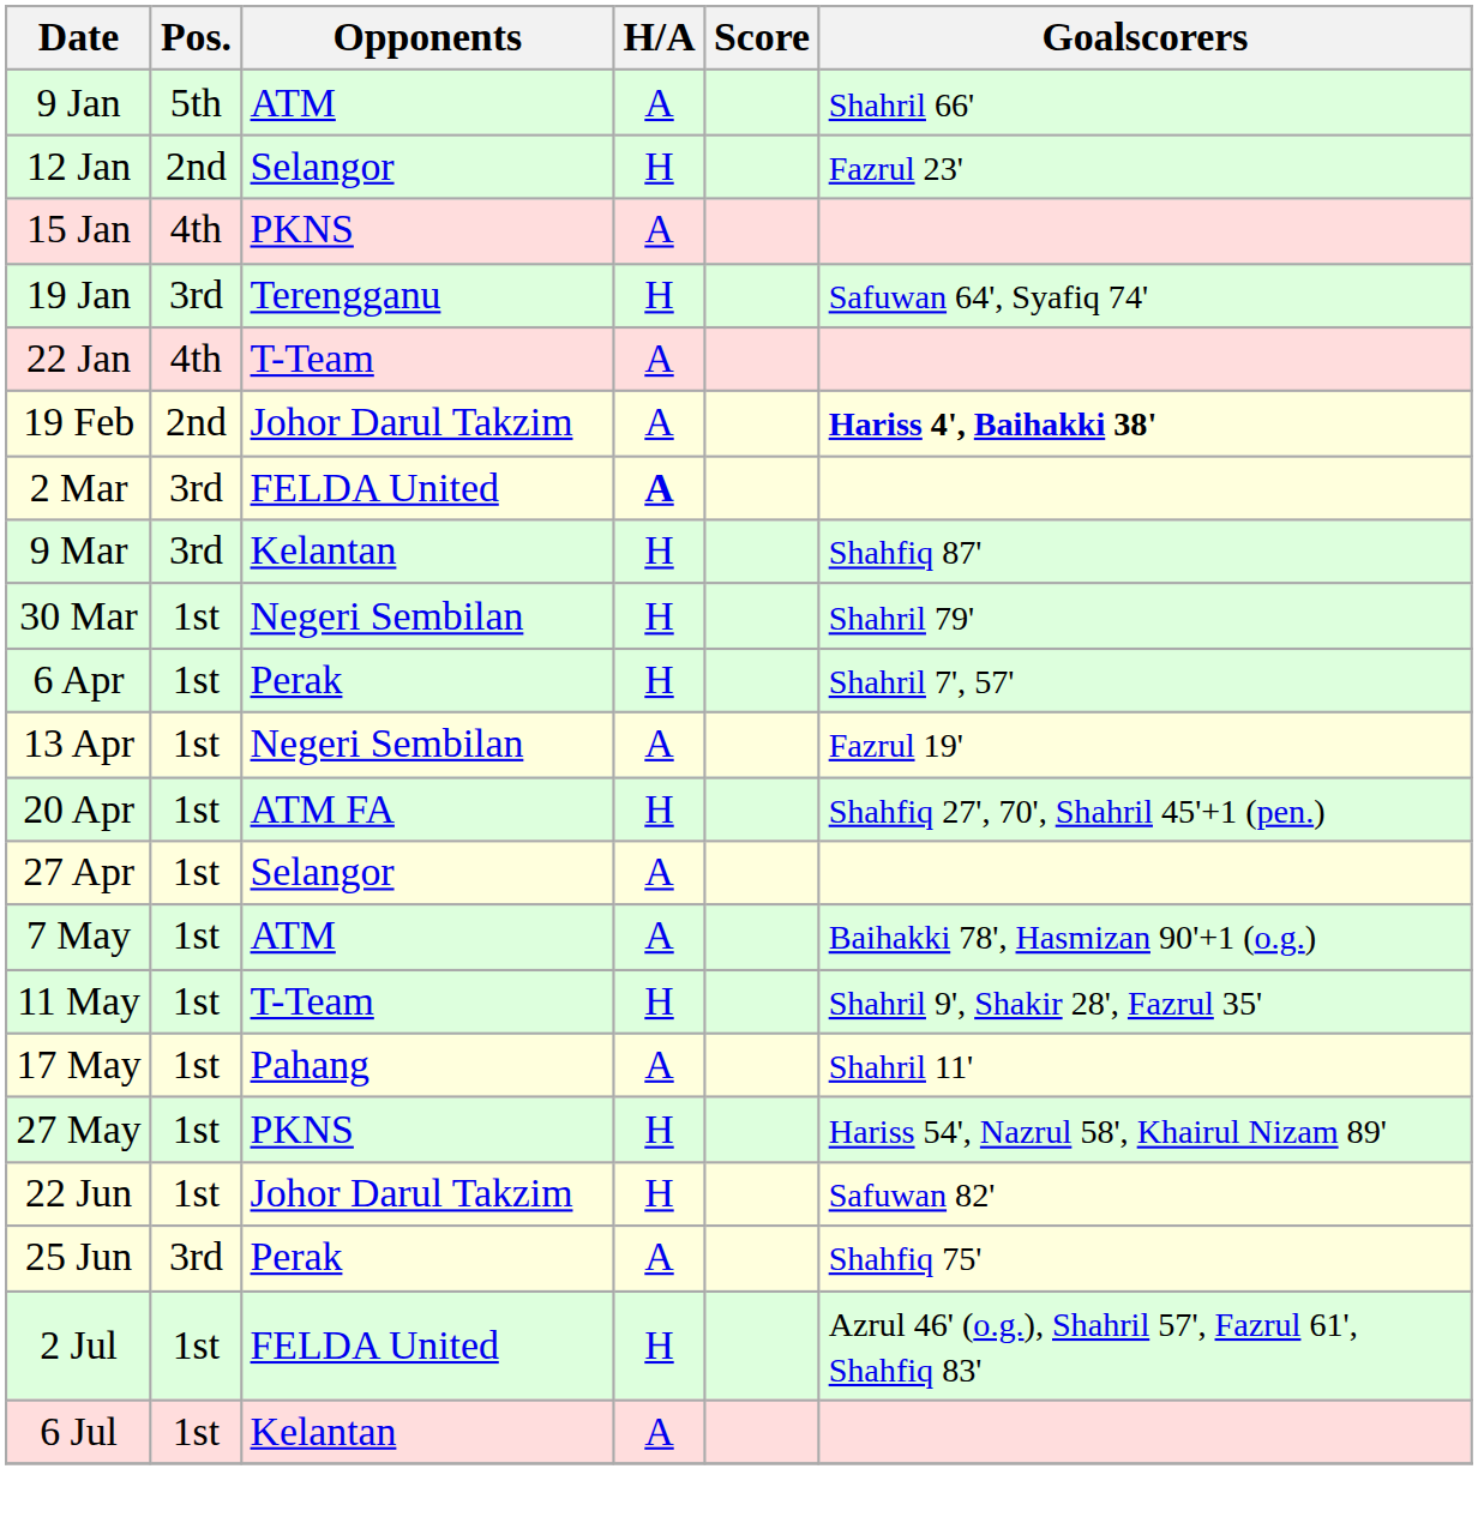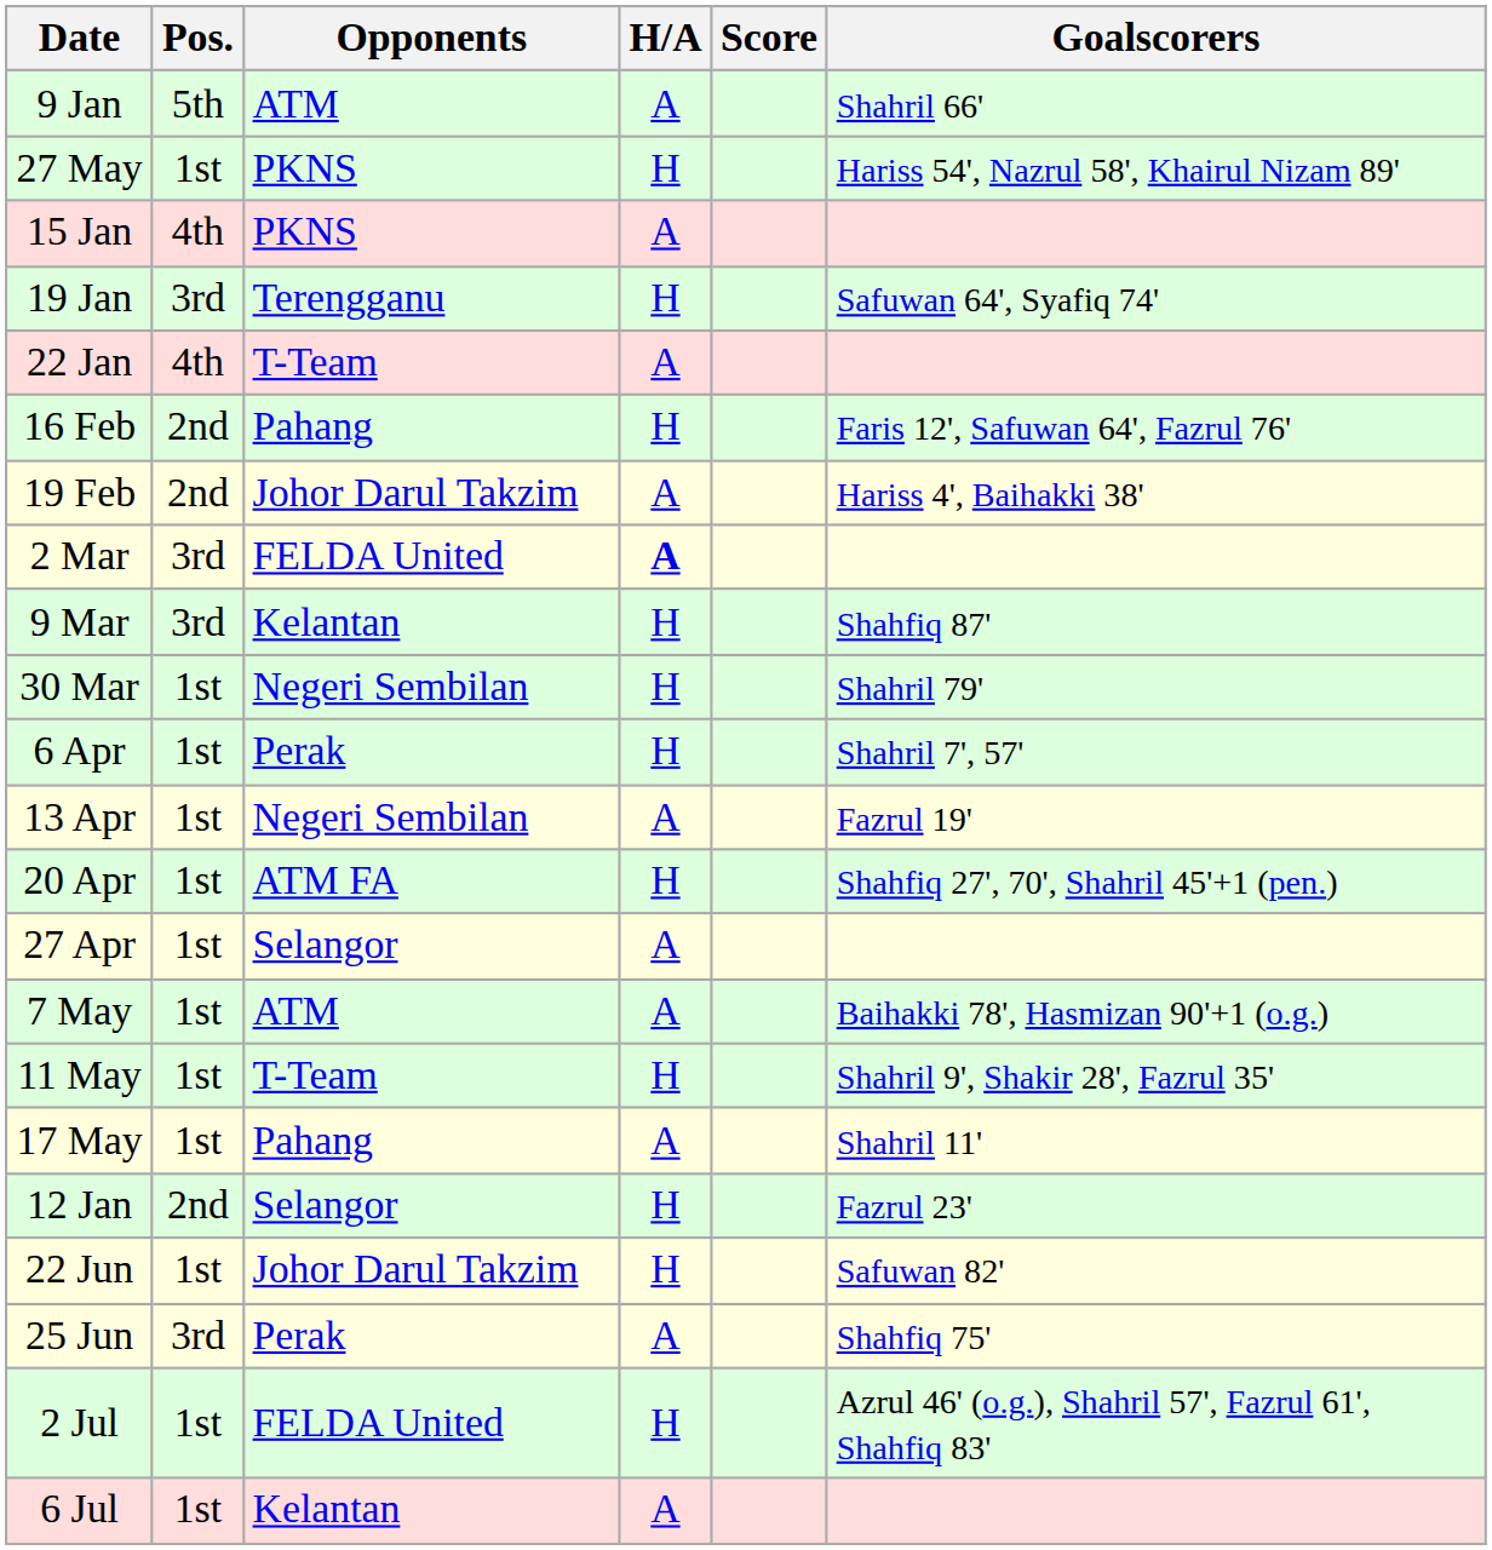rows swapped: 12 Jan <-> 27 May
+ row: 16 Feb | 2nd | Pahang | H | Faris 12', Safuwan 64', Fazrul 76'
19 Feb | Goalscorers: bold -> normal
